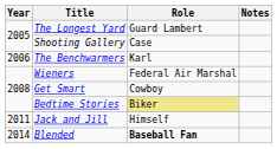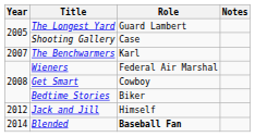The Benchwarmers | Year: 2006 -> 2007
Bedtime Stories | Role: khaki background -> no background
Jack and Jill | Year: 2011 -> 2012
